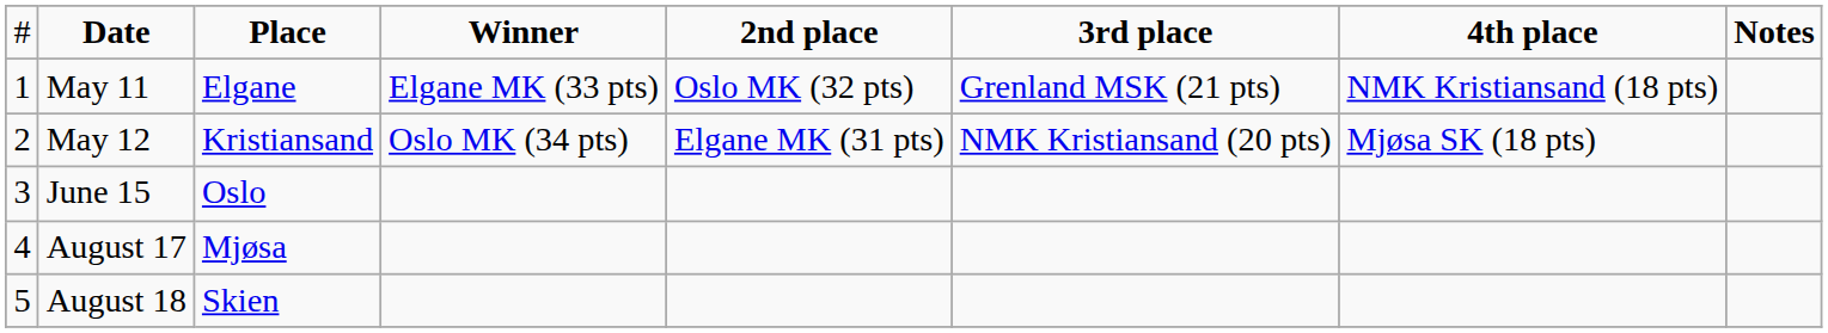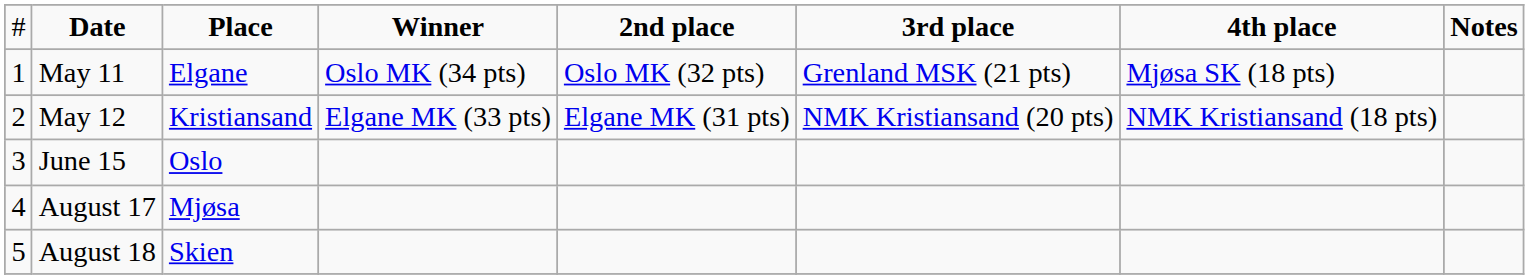May 11 | column 4: Elgane MK (33 pts) -> Oslo MK (34 pts)
May 11 | column 7: NMK Kristiansand (18 pts) -> Mjøsa SK (18 pts)
May 12 | column 4: Oslo MK (34 pts) -> Elgane MK (33 pts)
May 12 | column 7: Mjøsa SK (18 pts) -> NMK Kristiansand (18 pts)
